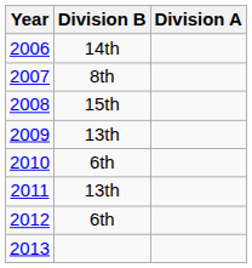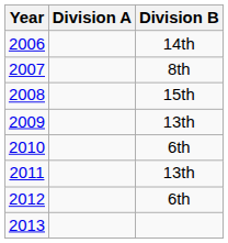columns swapped: Division A <-> Division B
